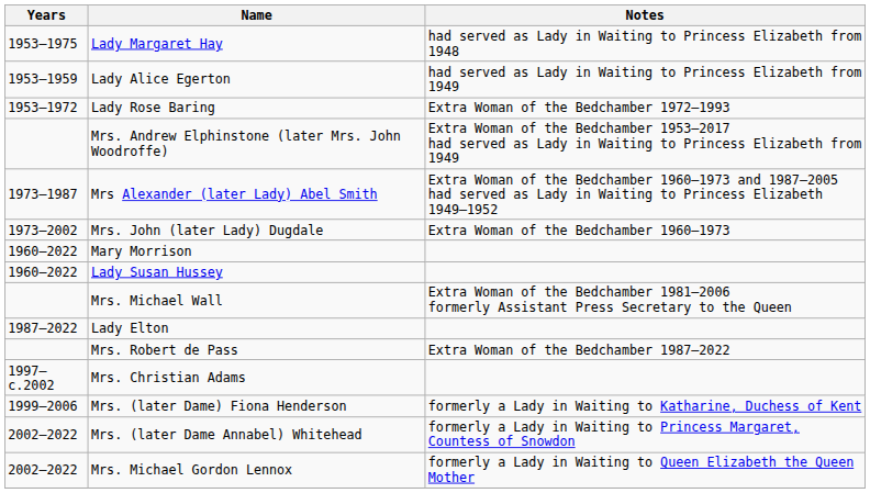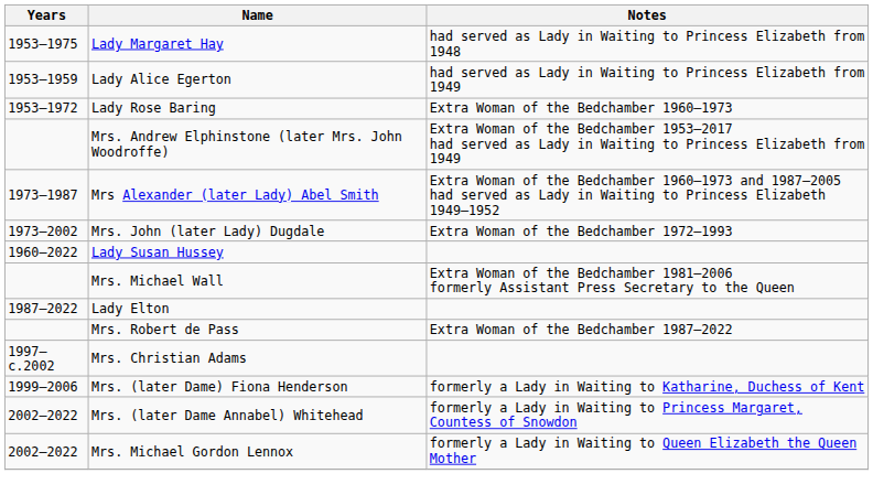Lady Rose Baring | Notes: Extra Woman of the Bedchamber 1972–1993 -> Extra Woman of the Bedchamber 1960–1973
Mrs. John (later Lady) Dugdale | Notes: Extra Woman of the Bedchamber 1960–1973 -> Extra Woman of the Bedchamber 1972–1993
- row: 1960–2022 | Mary Morrison
